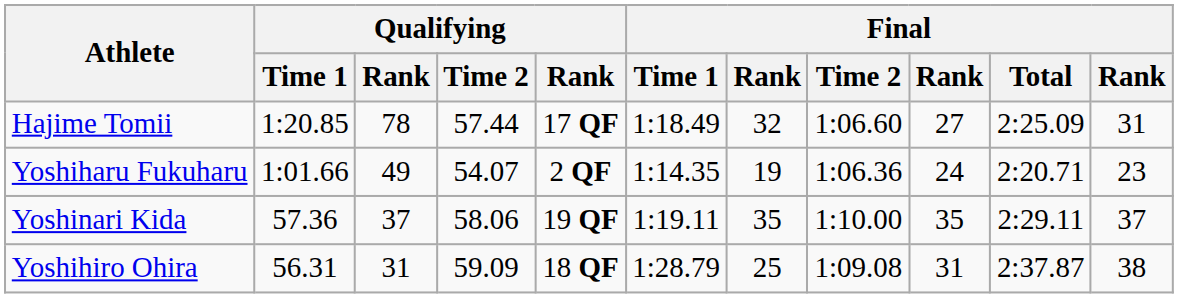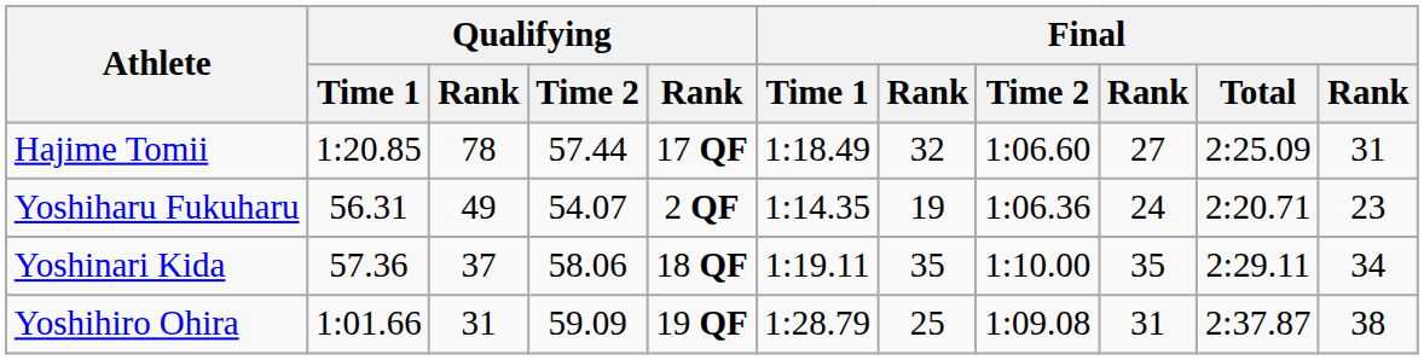Yoshiharu Fukuharu | Qualifying / Time 1: 1:01.66 -> 56.31
Yoshinari Kida | column 5: 19 QF -> 18 QF
Yoshinari Kida | column 11: 37 -> 34
Yoshihiro Ohira | Qualifying / Time 1: 56.31 -> 1:01.66
Yoshihiro Ohira | column 5: 18 QF -> 19 QF
